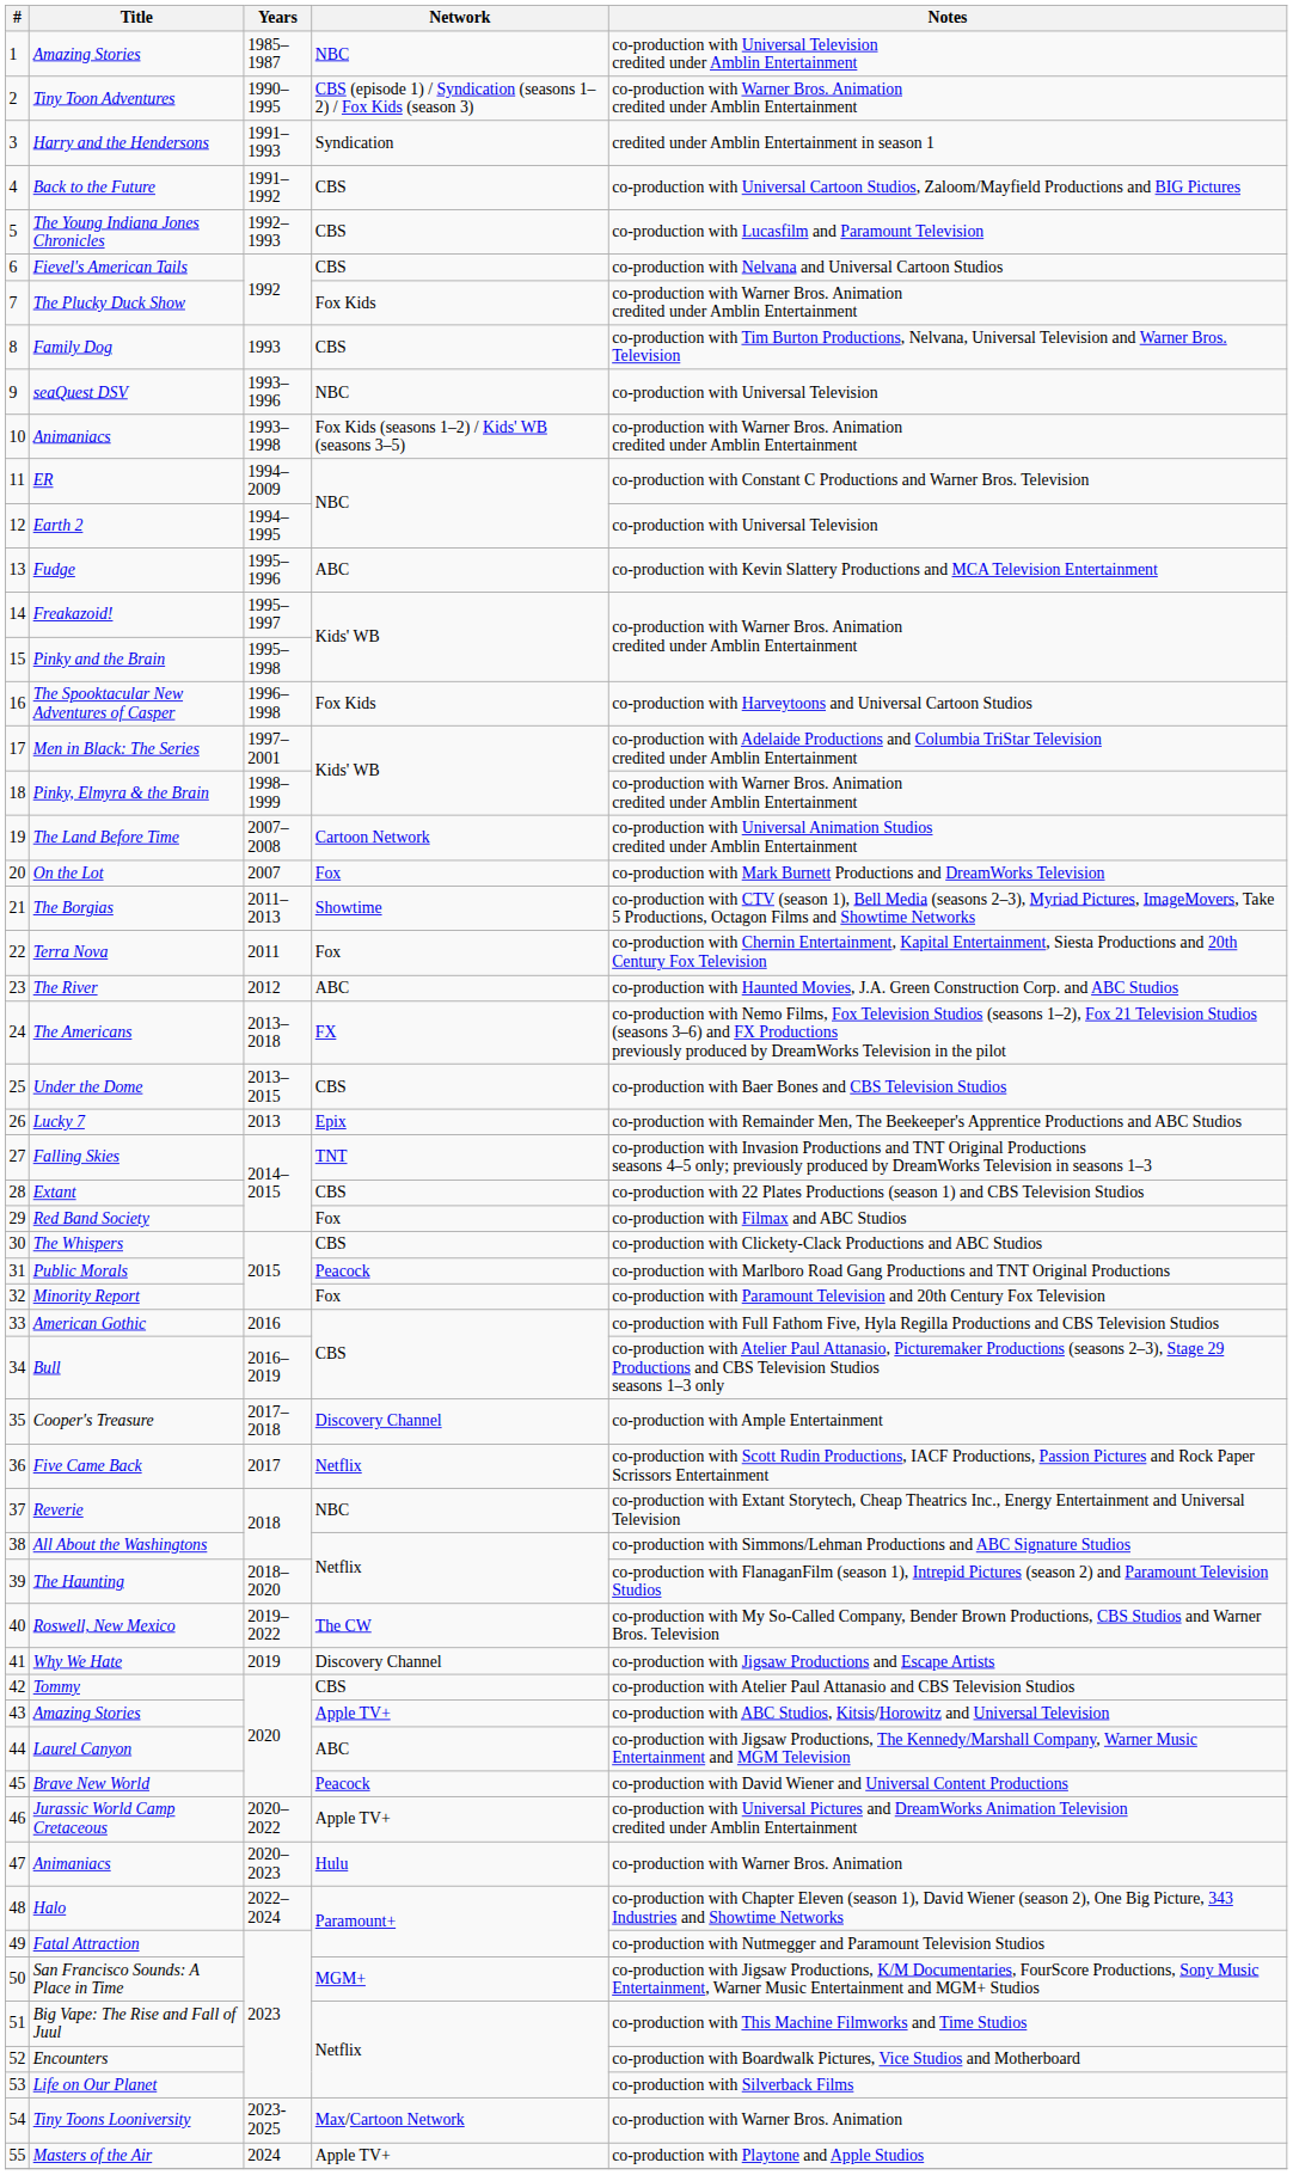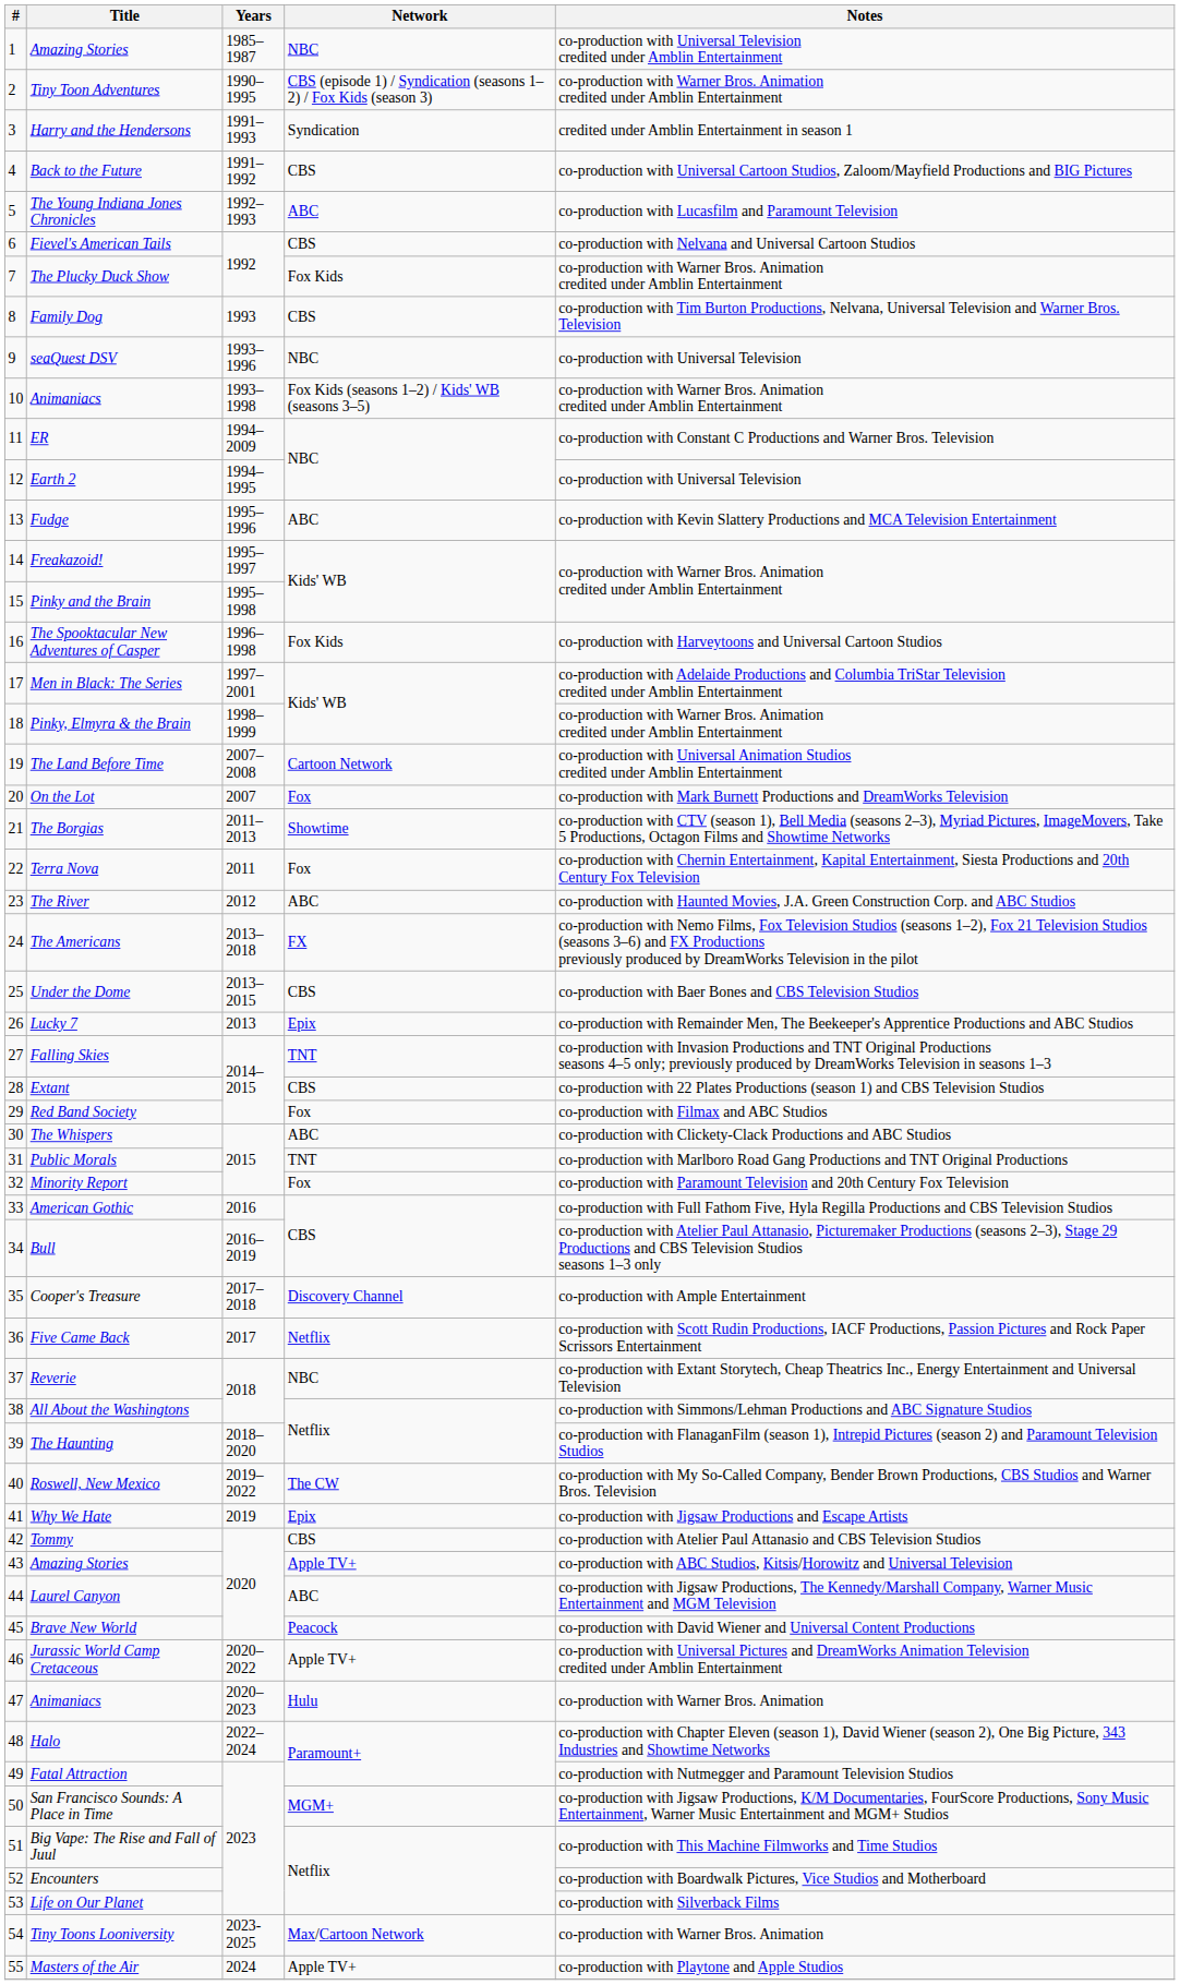The Young Indiana Jones Chronicles | Network: CBS -> ABC
The Whispers | Network: CBS -> ABC
Public Morals | Network: Peacock -> TNT
Why We Hate | Network: Discovery Channel -> Epix
